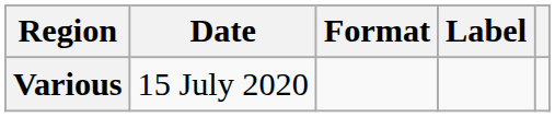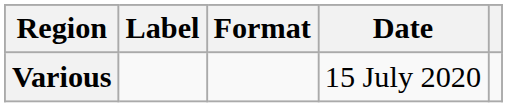columns swapped: Date <-> Label
